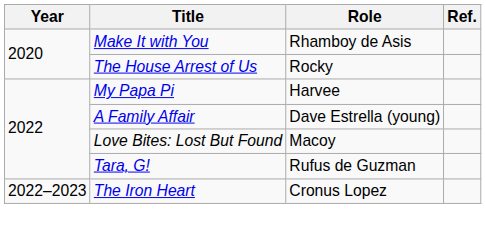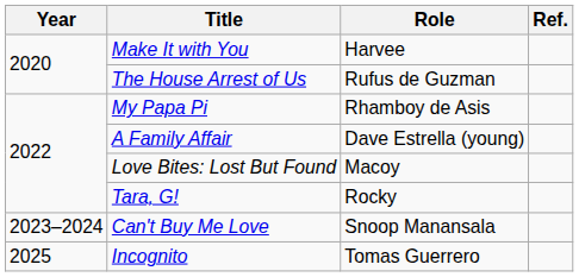Make It with You | Role: Rhamboy de Asis -> Harvee
The House Arrest of Us | Role: Rocky -> Rufus de Guzman
My Papa Pi | Role: Harvee -> Rhamboy de Asis
Tara, G! | Role: Rufus de Guzman -> Rocky
- row: 2022–2023 | The Iron Heart | Cronus Lopez
+ row: 2023–2024 | Can't Buy Me Love | Snoop Manansala
+ row: 2025 | Incognito | Tomas Guerrero
